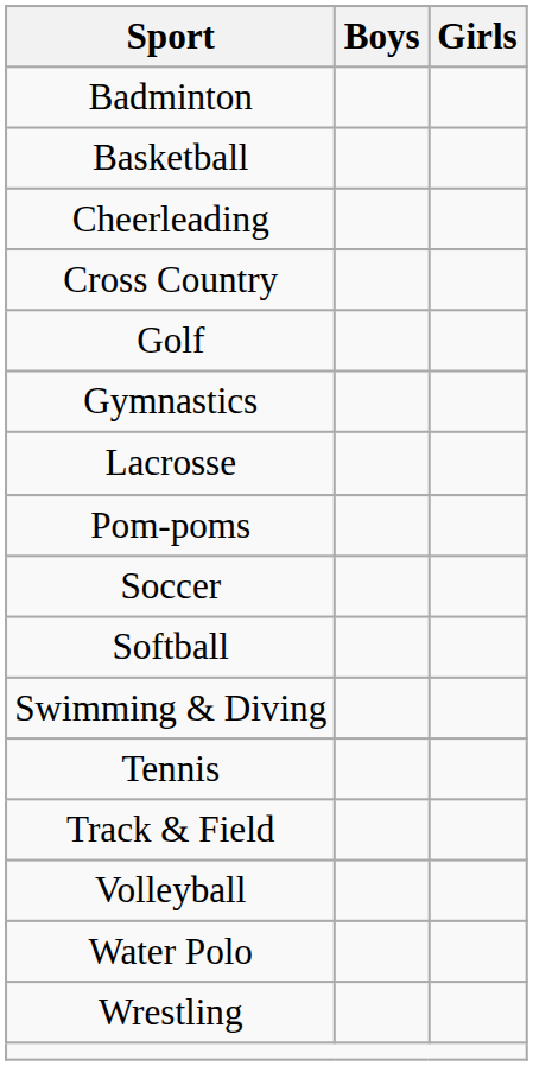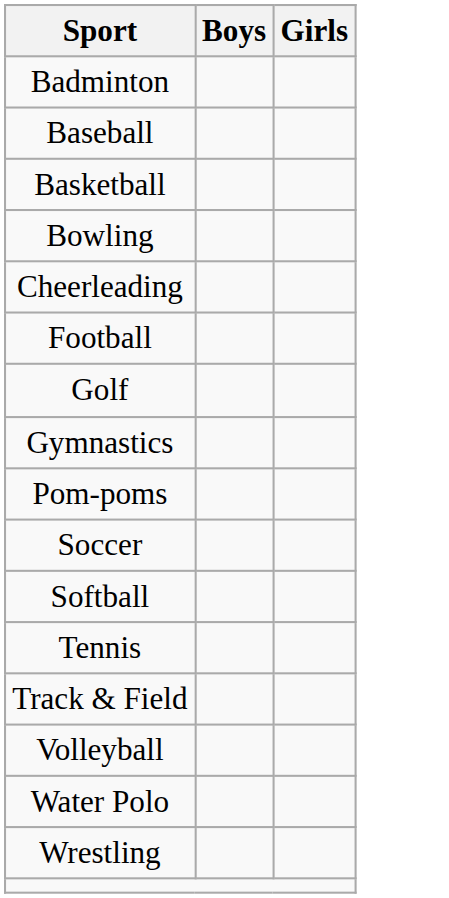+ row: Baseball
+ row: Bowling
- row: Cross Country
+ row: Football
- row: Lacrosse
- row: Swimming & Diving
